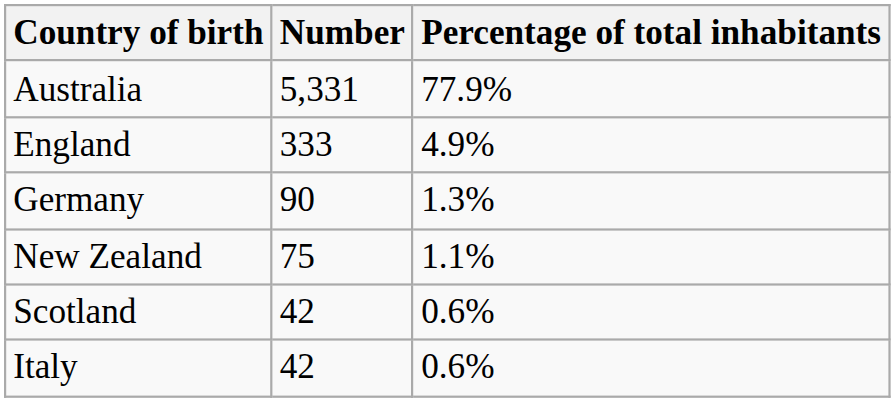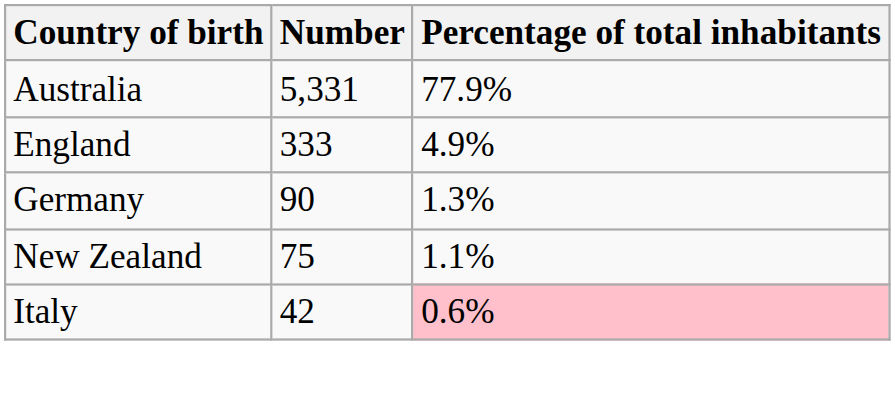- row: Scotland | 42 | 0.6%
Italy | Percentage of total inhabitants: no background -> pink background
